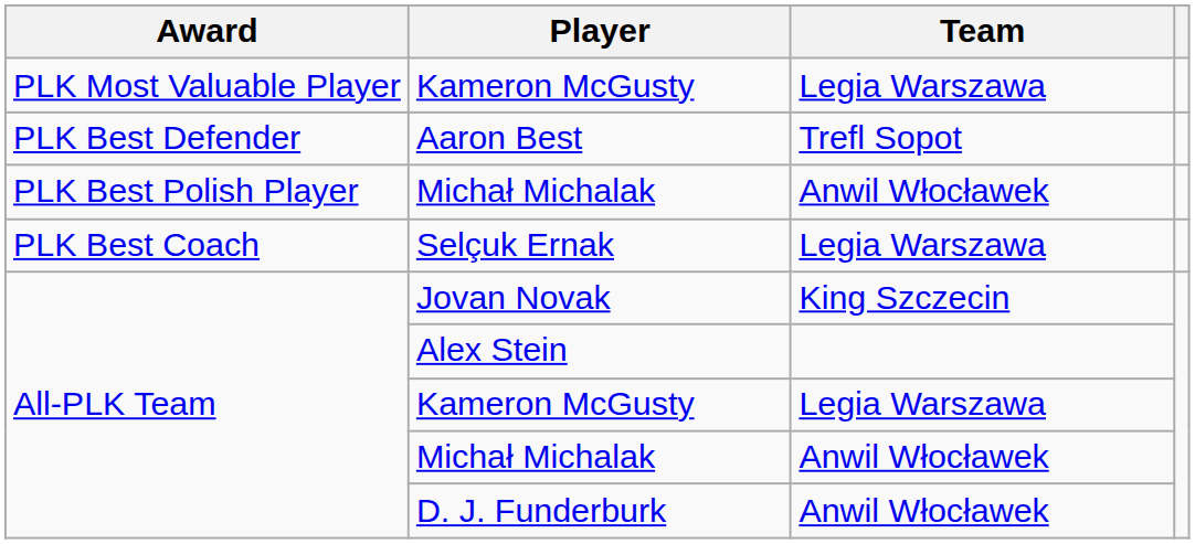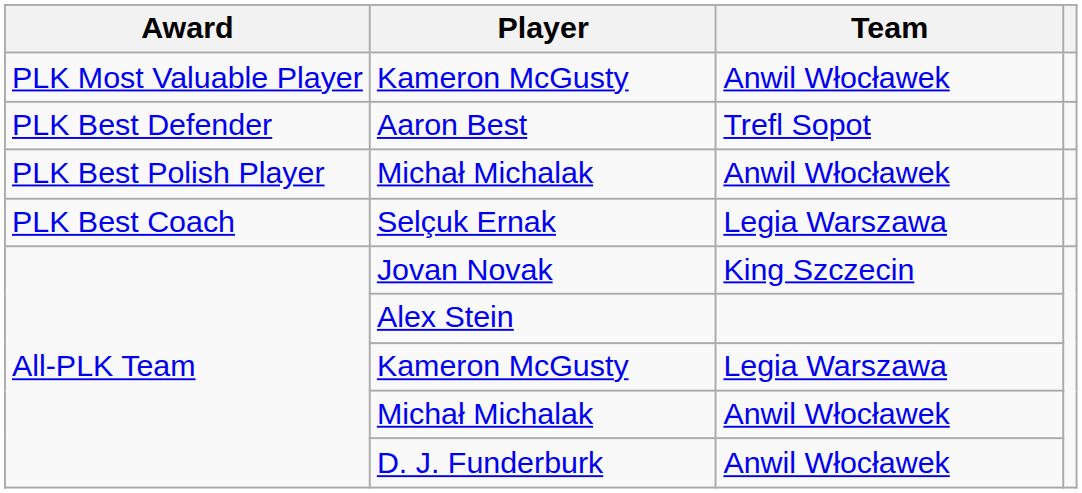PLK Most Valuable Player / Kameron McGusty | Team: Legia Warszawa -> Anwil Włocławek
